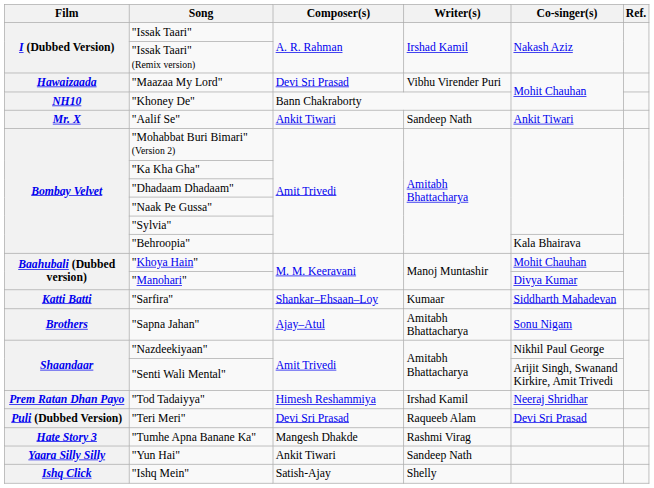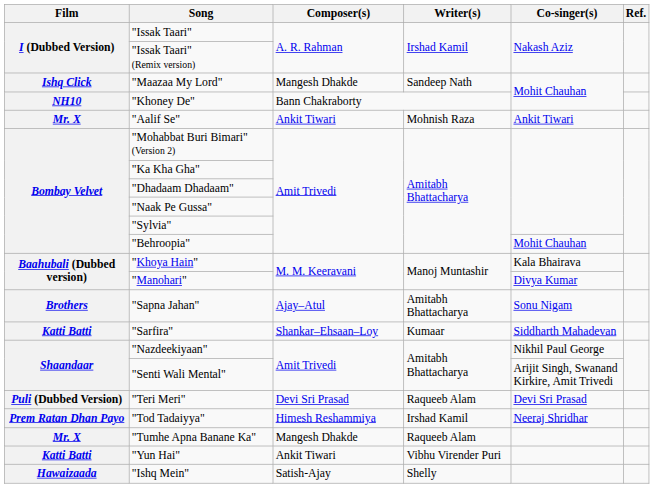"Maazaa My Lord" | Film: Hawaizaada -> Ishq Click
"Maazaa My Lord" | Composer(s): Devi Sri Prasad -> Mangesh Dhakde
"Maazaa My Lord" | Writer(s): Vibhu Virender Puri -> Sandeep Nath
"Aalif Se" | Writer(s): Sandeep Nath -> Mohnish Raza
"Behroopia" | Co-singer(s): Kala Bhairava -> Mohit Chauhan
"Khoya Hain" | Co-singer(s): Mohit Chauhan -> Kala Bhairava
rows swapped: "Sapna Jahan" <-> "Sarfira"
rows swapped: "Teri Meri" <-> "Tod Tadaiyya"
"Tumhe Apna Banane Ka" | Film: Hate Story 3 -> Mr. X
"Tumhe Apna Banane Ka" | Writer(s): Rashmi Virag -> Raqueeb Alam
"Yun Hai" | Film: Yaara Silly Silly -> Katti Batti
"Yun Hai" | Writer(s): Sandeep Nath -> Vibhu Virender Puri
"Ishq Mein" | Film: Ishq Click -> Hawaizaada
